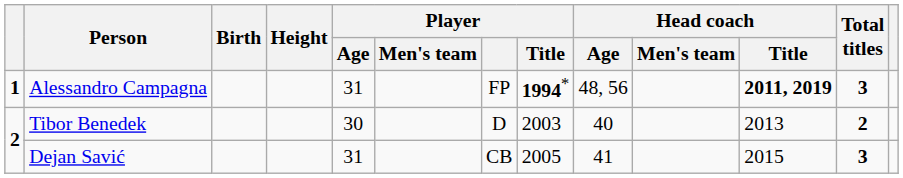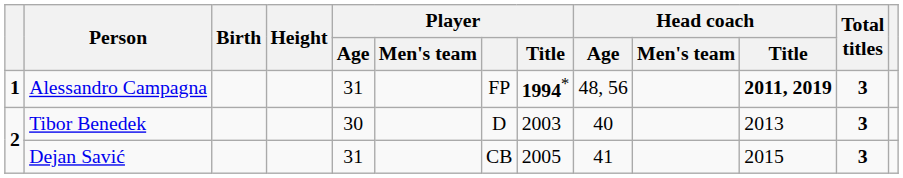Tibor Benedek | Total titles: 2 -> 3
